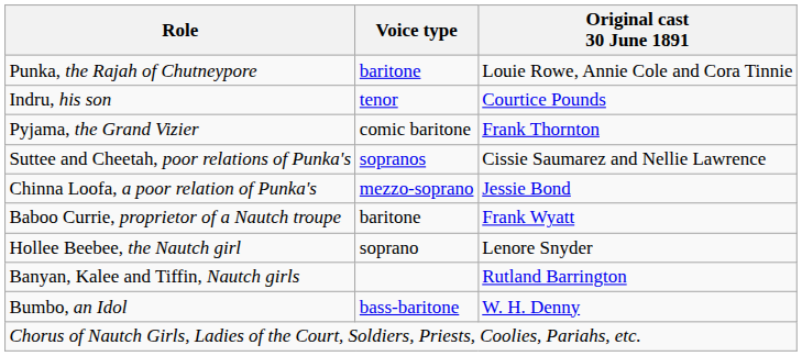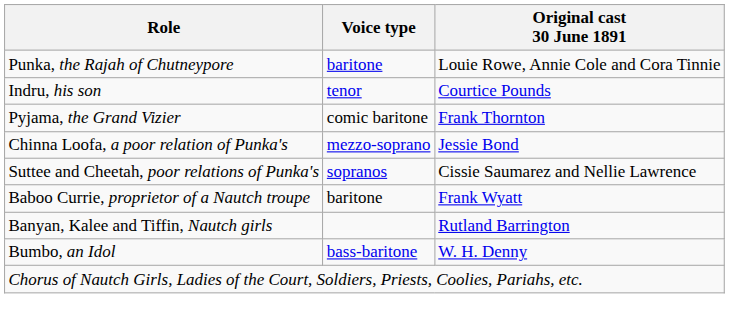rows swapped: Chinna Loofa, a poor relation of Punka's <-> Suttee and Cheetah, poor relations of Punka's
- row: Hollee Beebee, the Nautch girl | soprano | Lenore Snyder
